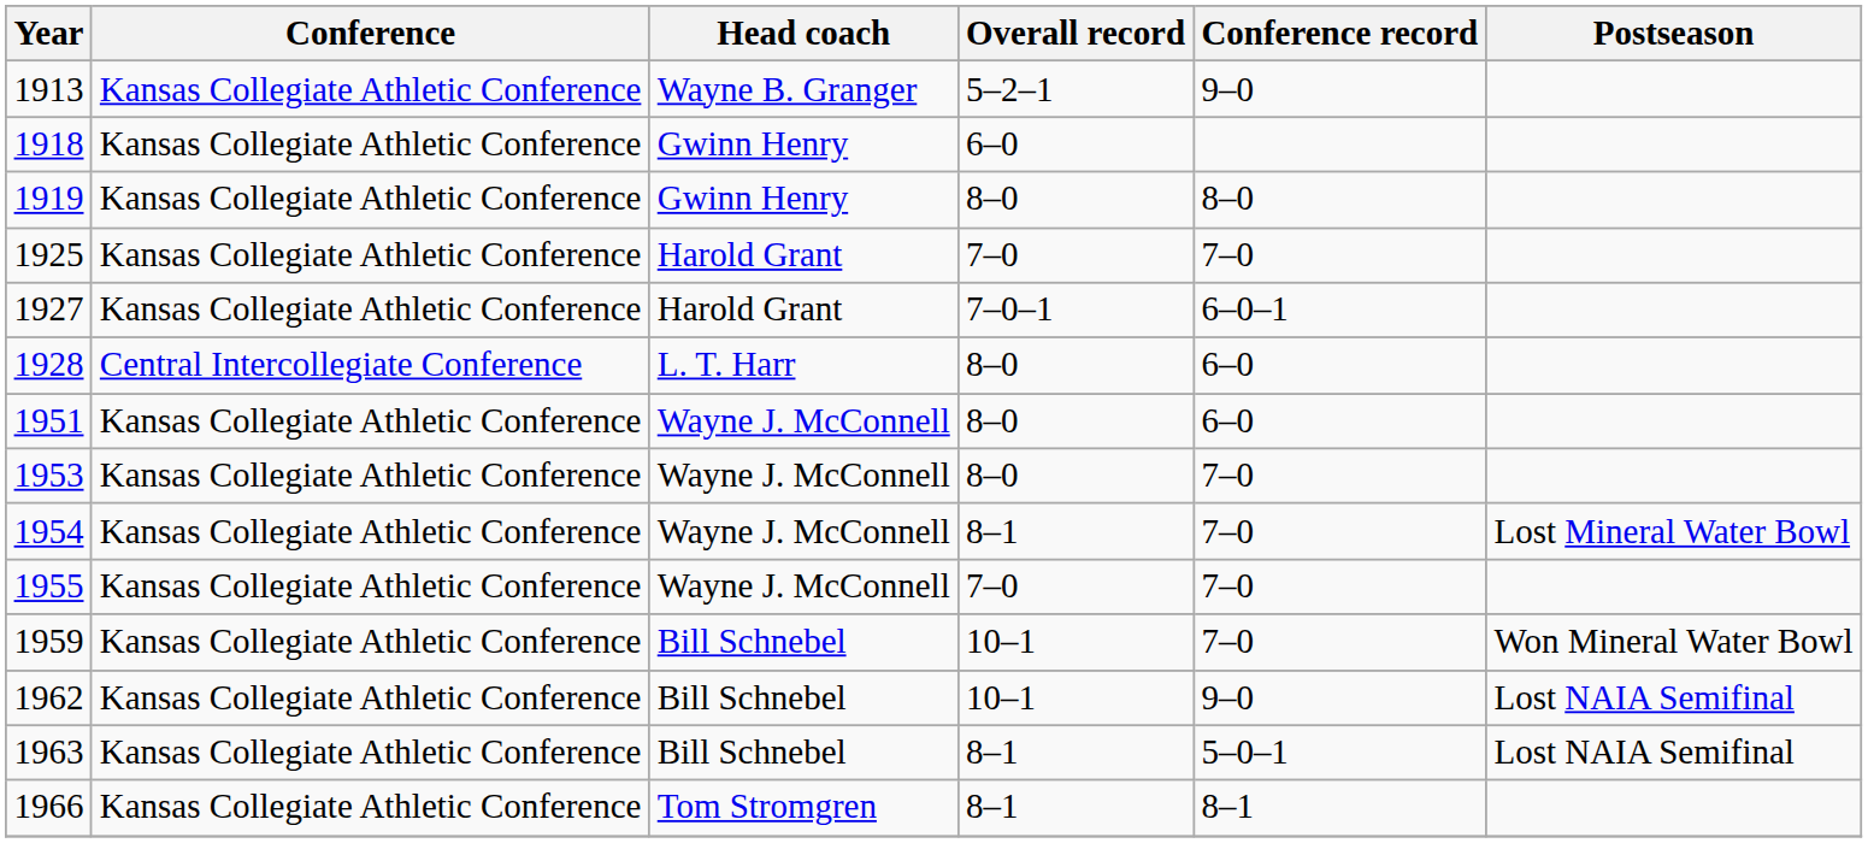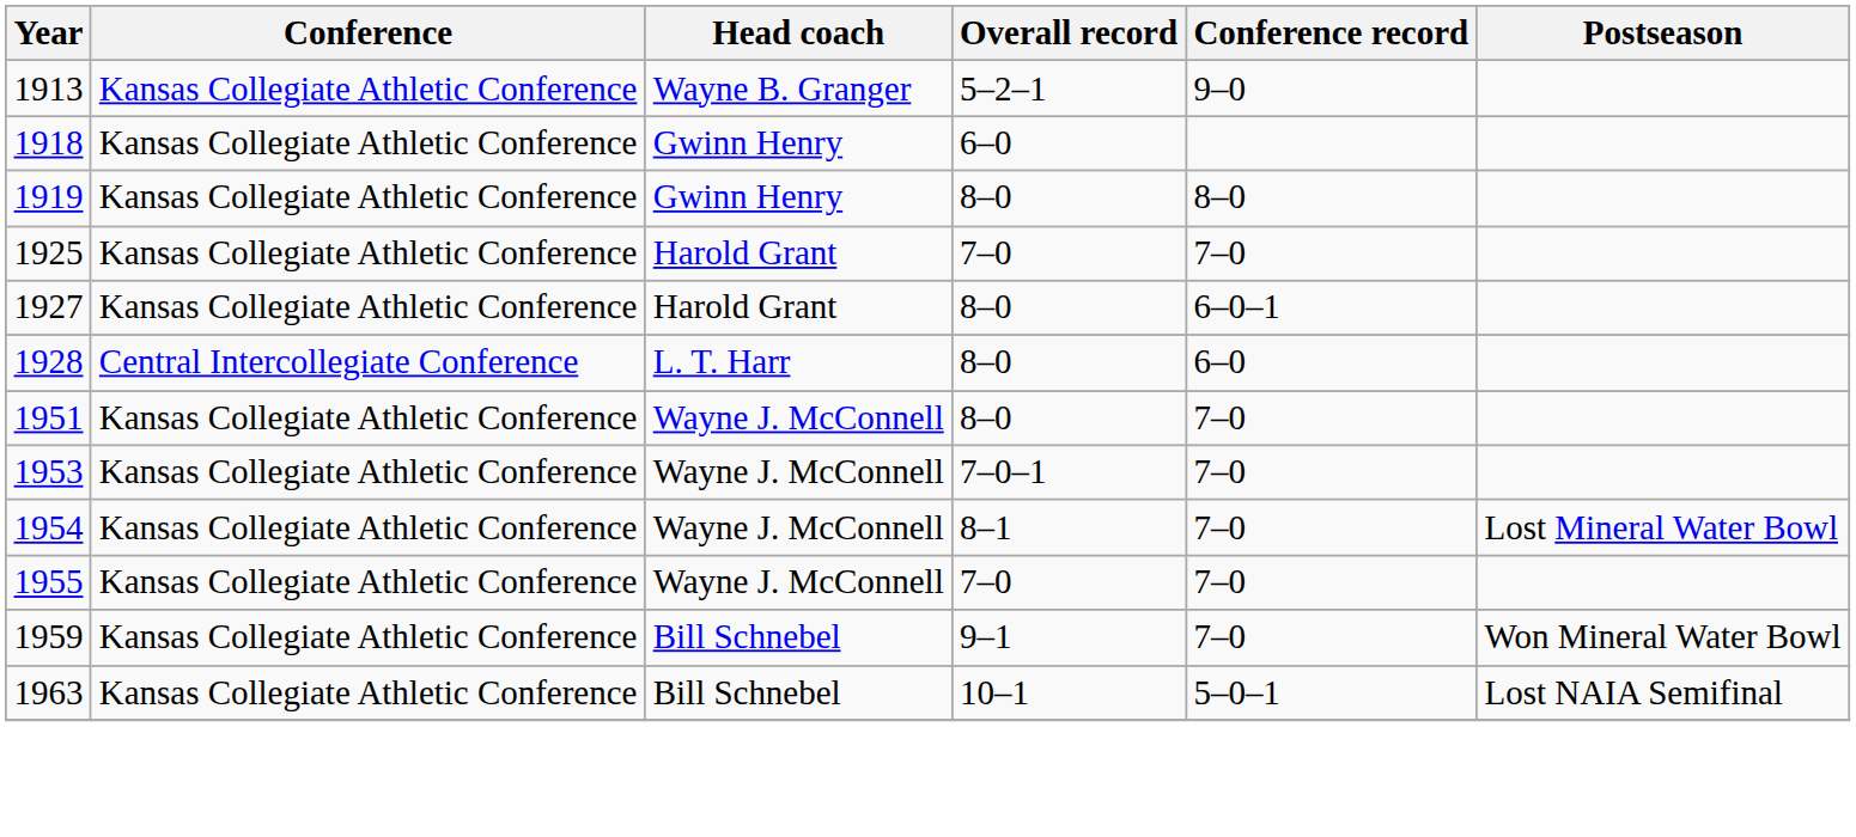1927 | Overall record: 7–0–1 -> 8–0
1951 | Conference record: 6–0 -> 7–0
1953 | Overall record: 8–0 -> 7–0–1
1959 | Overall record: 10–1 -> 9–1
- row: 1962 | Kansas Collegiate Athletic Conference | Bill Schnebel | 10–1 | 9–0 | Lost NAIA Semifinal
1963 | Overall record: 8–1 -> 10–1
- row: 1966 | Kansas Collegiate Athletic Conference | Tom Stromgren | 8–1 | 8–1
